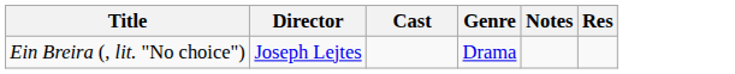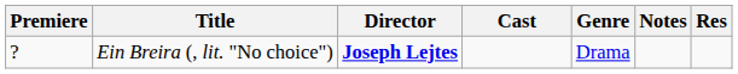+ column: Premiere | ?
Ein Breira (, lit. "No choice") | Director: normal -> bold
